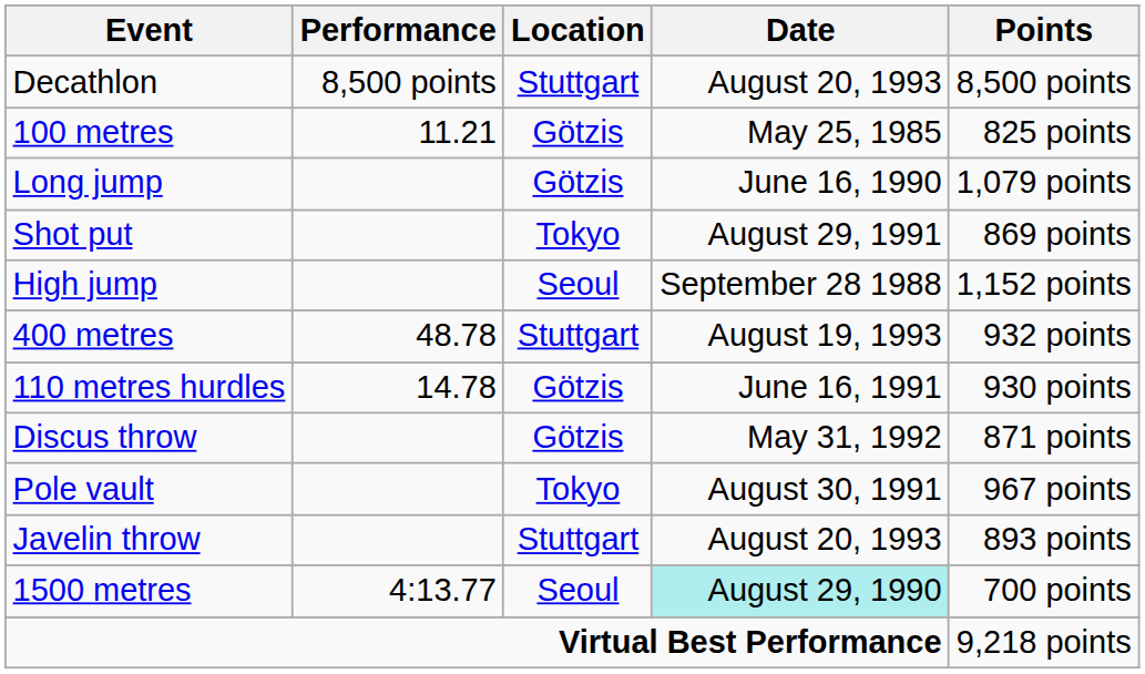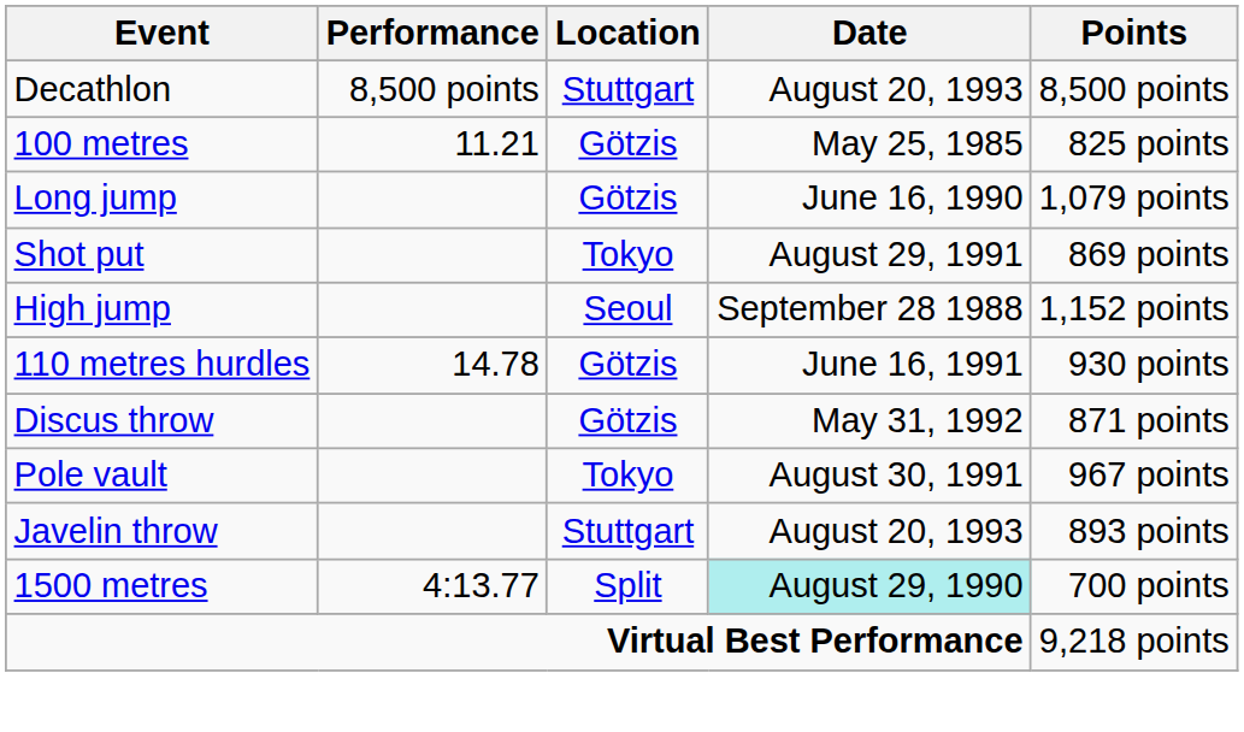- row: 400 metres | 48.78 | Stuttgart | August 19, 1993 | 932 points
1500 metres | Location: Seoul -> Split
